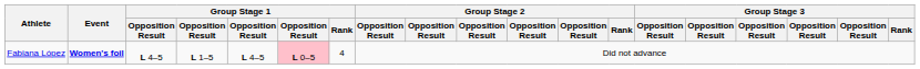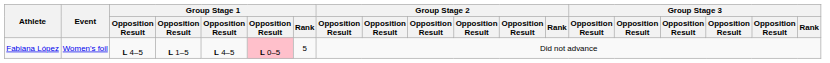Fabiana López | Event: bold -> normal
Fabiana López | Group Stage 1 / Rank: 4 -> 5
